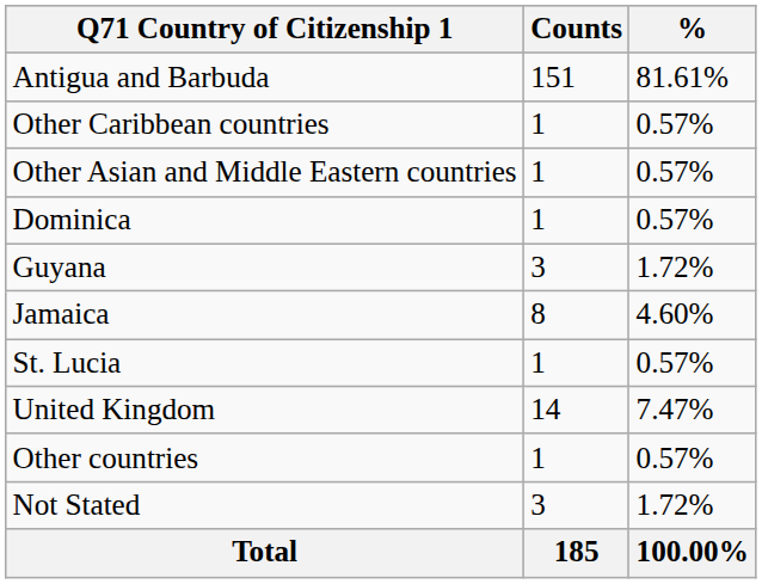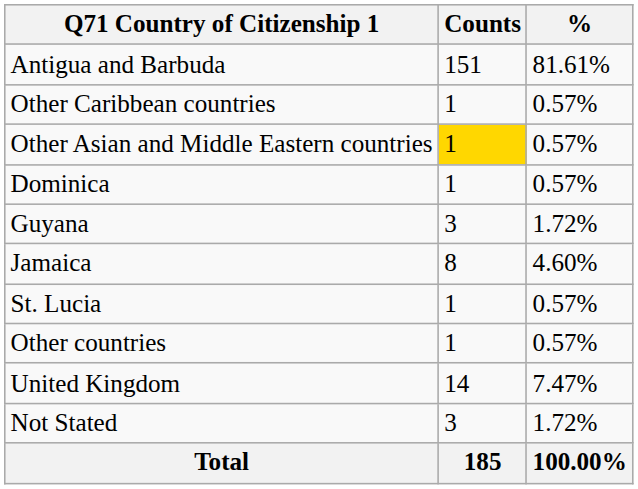Other Asian and Middle Eastern countries | Counts: no background -> gold background
rows swapped: United Kingdom <-> Other countries
